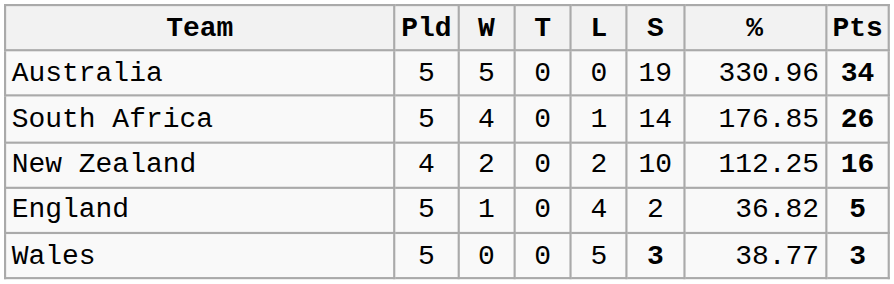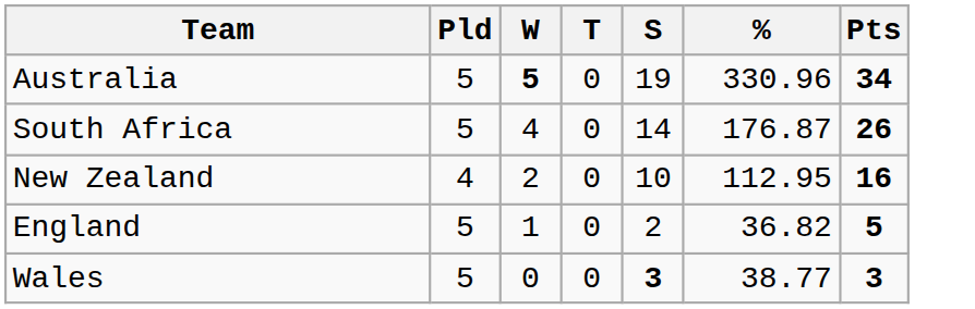- column: L | 0 | 1 | 2 | 4 | 5
Australia | W: normal -> bold
South Africa | %: 176.85 -> 176.87
New Zealand | %: 112.25 -> 112.95
